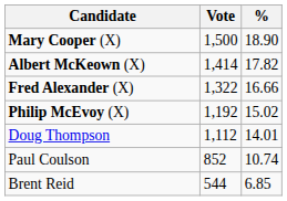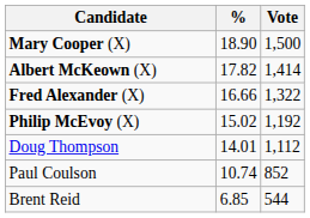columns swapped: Vote <-> %
